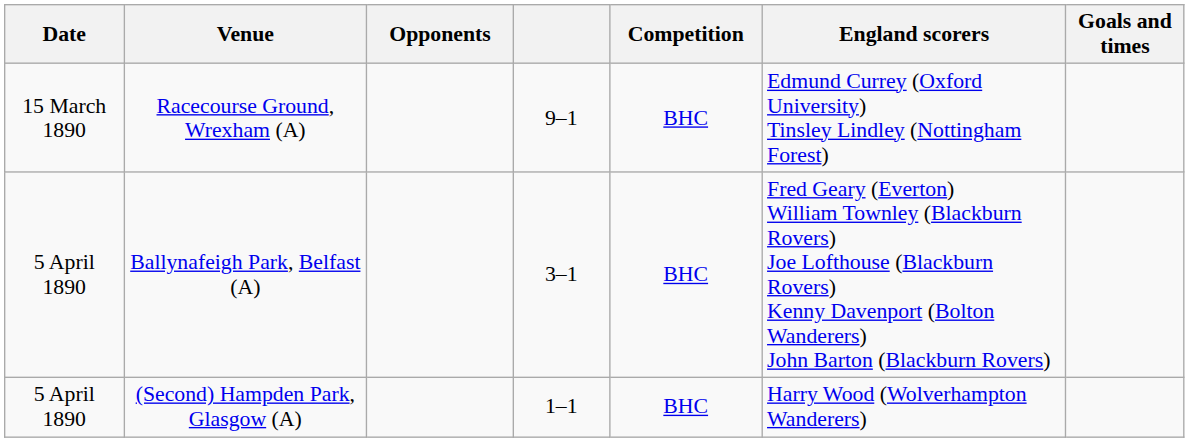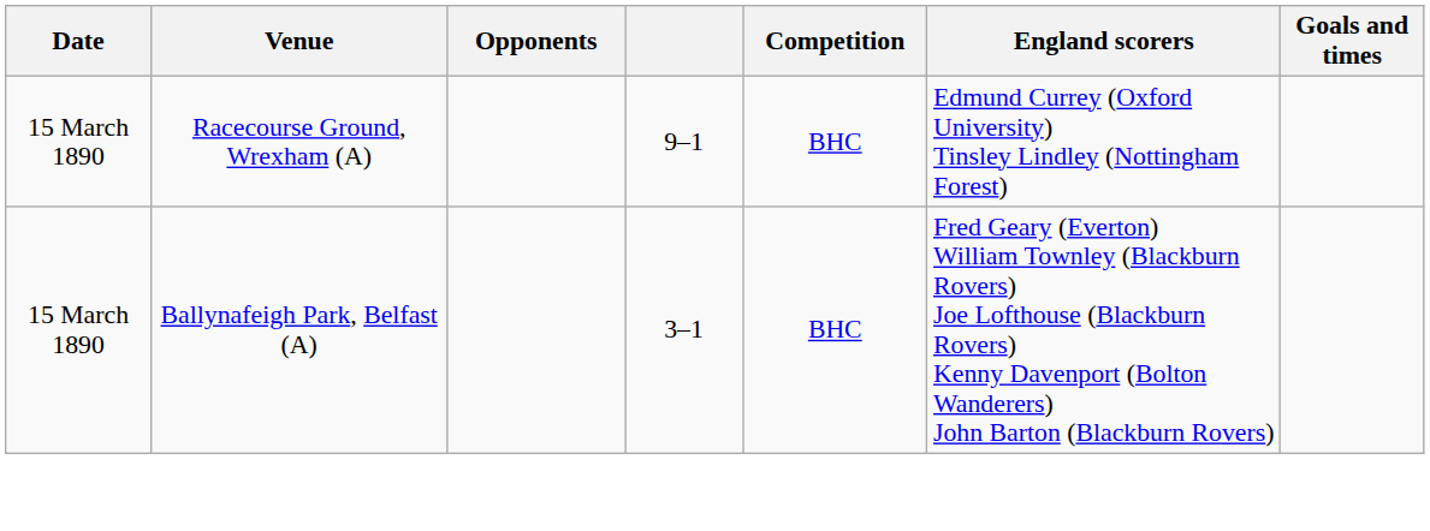Ballynafeigh Park, Belfast (A) | Date: 5 April 1890 -> 15 March 1890
- row: 5 April 1890 | (Second) Hampden Park, Glasgow (A) | 1–1 | BHC | Harry Wood (Wolverhampton Wanderers)
